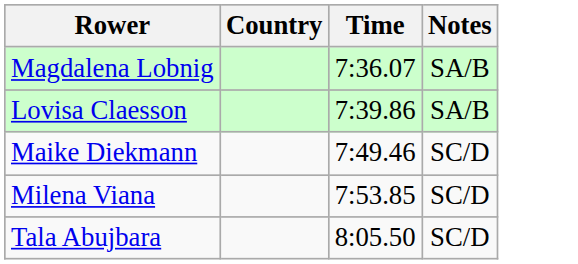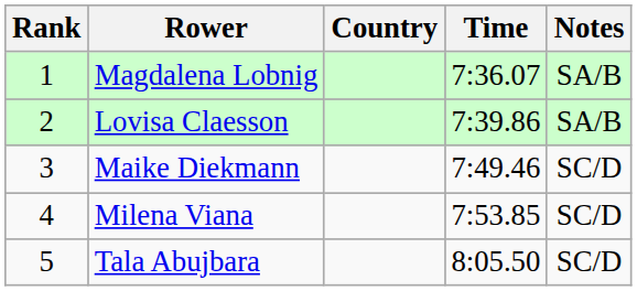+ column: Rank | 1 | 2 | 3 | 4 | 5
